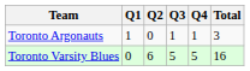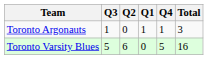columns swapped: Q1 <-> Q3
